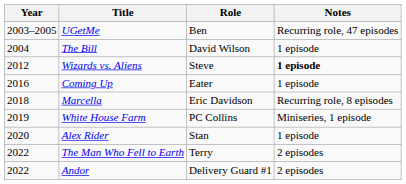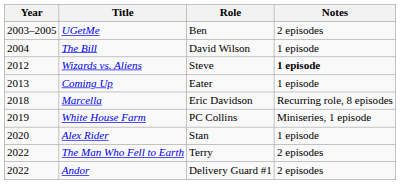UGetMe | Notes: Recurring role, 47 episodes -> 2 episodes
Coming Up | Year: 2016 -> 2013
